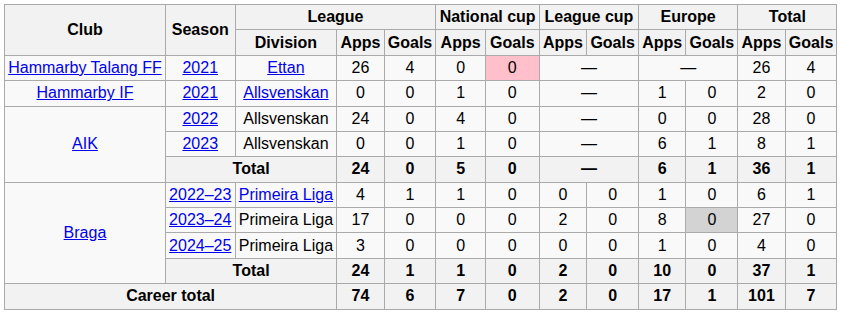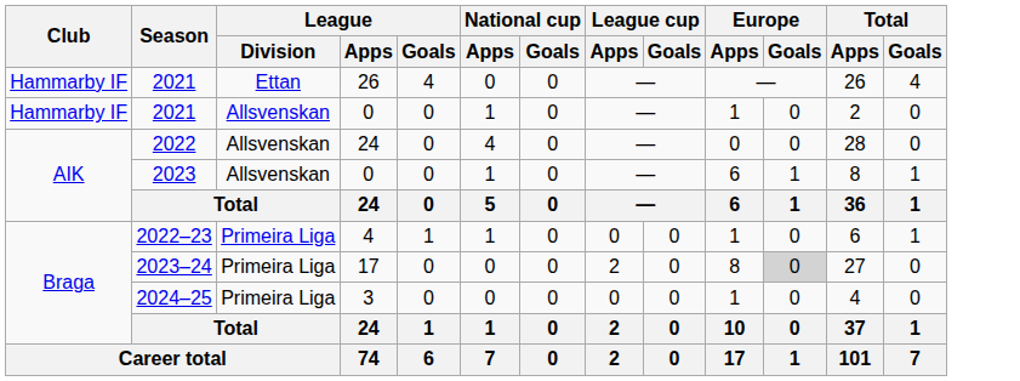2021 / 26 | Club: Hammarby Talang FF -> Hammarby IF
2021 / 26 | National cup / Goals: pink background -> no background
